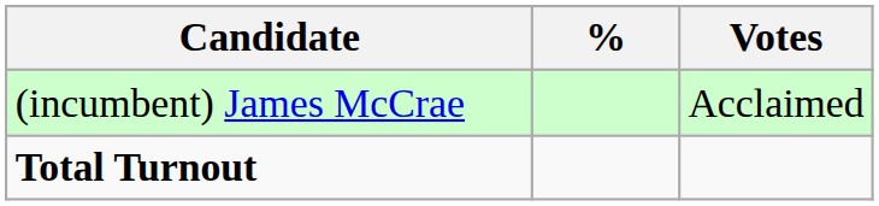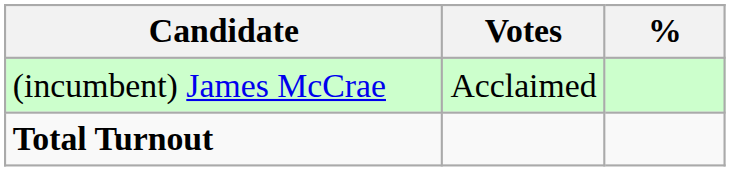columns swapped: Votes <-> %
